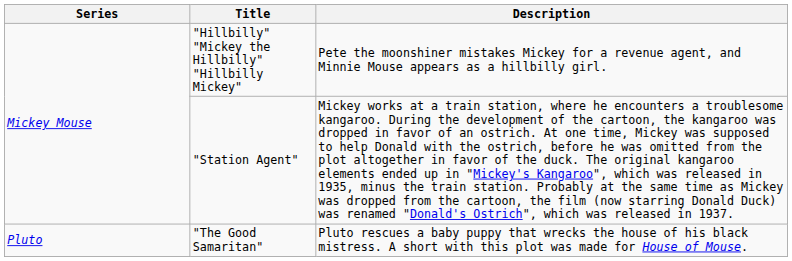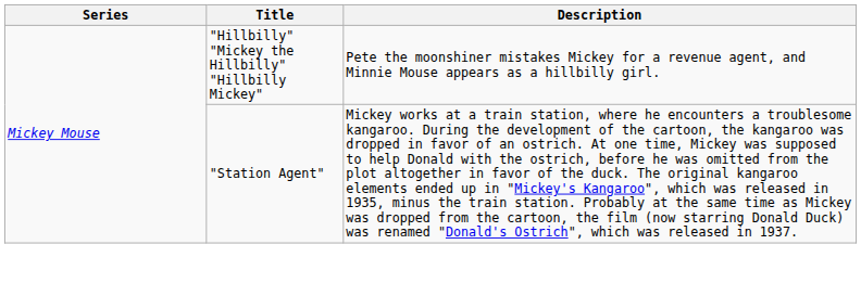- row: Pluto | "The Good Samaritan" | Pluto rescues a baby puppy that wrecks the house of his black mistress. A short with this plot was made for House of Mouse.
